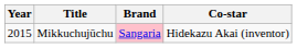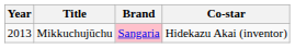Mikkuchujūchu | Year: 2015 -> 2013
